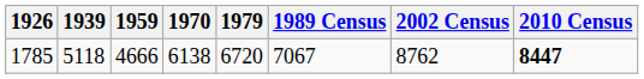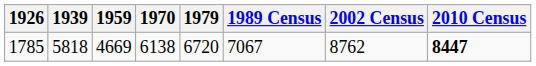1785 | 1939: 5118 -> 5818
1785 | 1959: 4666 -> 4669
